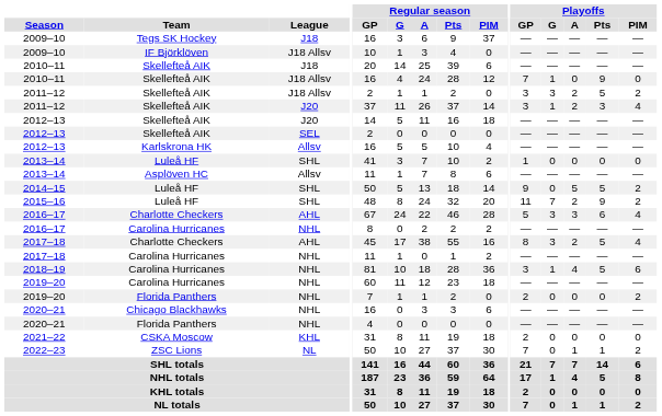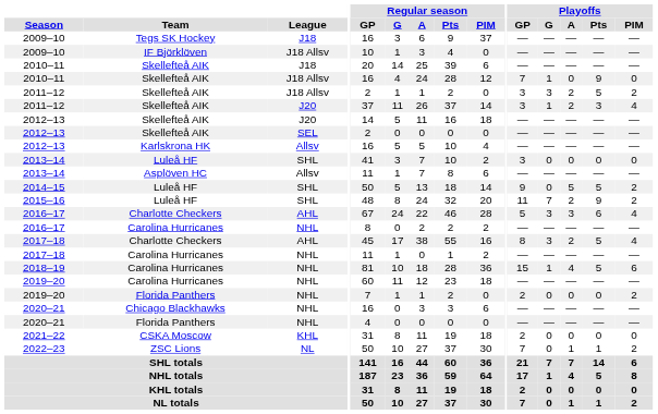2013–14 / SHL | Playoffs / GP: 1 -> 3
2018–19 | Playoffs / GP: 3 -> 15
